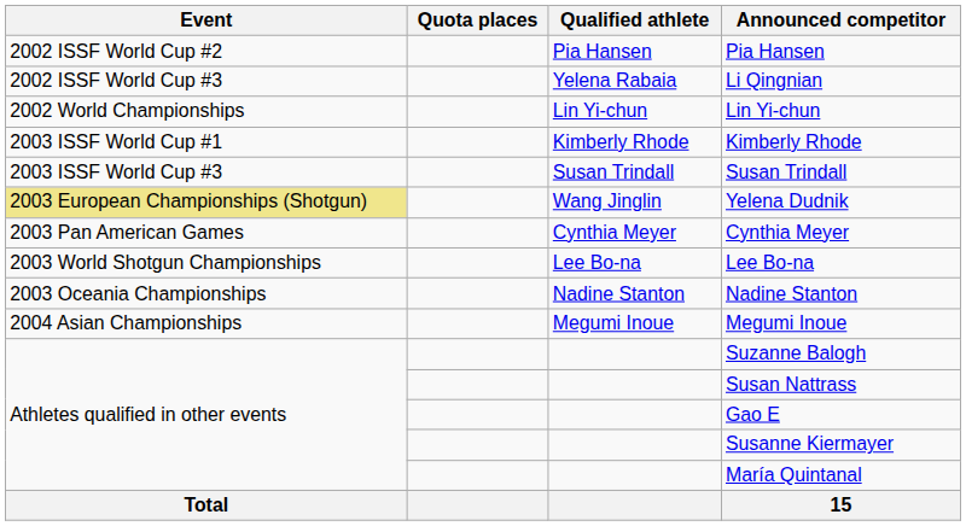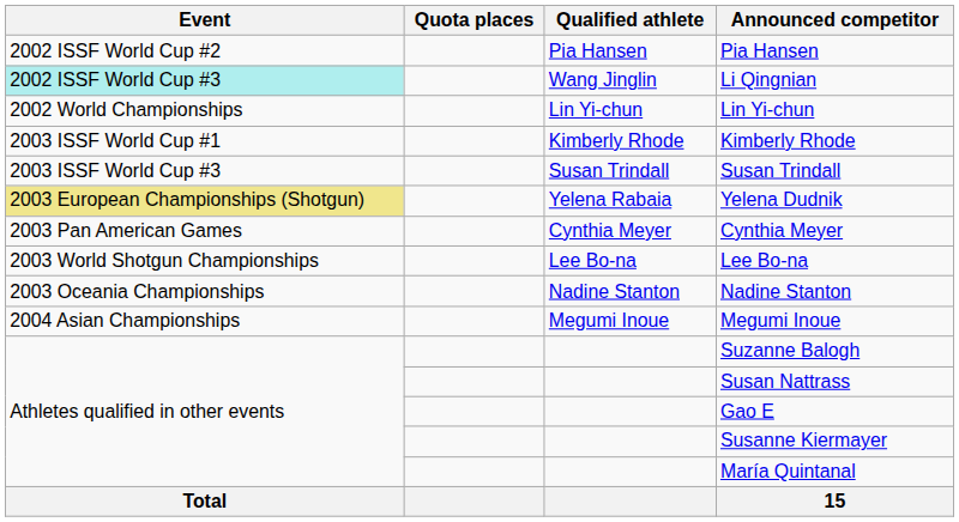Li Qingnian | Event: no background -> paleturquoise background
Li Qingnian | Qualified athlete: Yelena Rabaia -> Wang Jinglin
Yelena Dudnik | Qualified athlete: Wang Jinglin -> Yelena Rabaia
